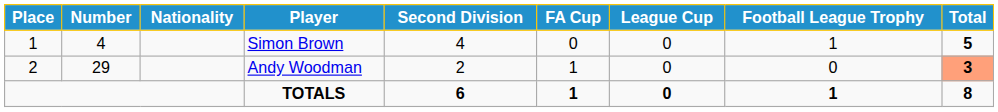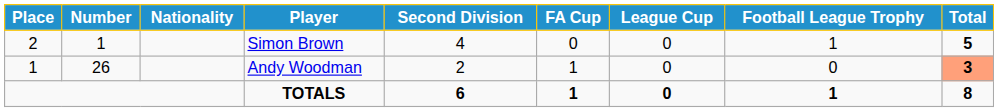Simon Brown | Place: 1 -> 2
Simon Brown | Number: 4 -> 1
Andy Woodman | Place: 2 -> 1
Andy Woodman | Number: 29 -> 26
